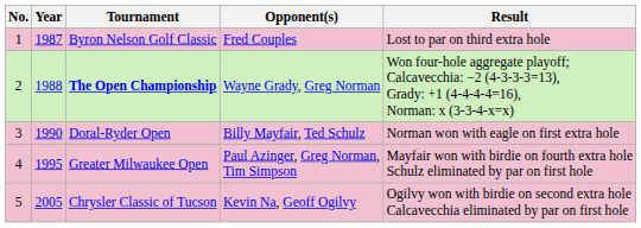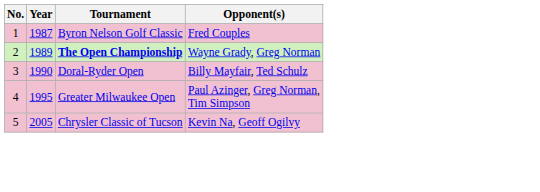- column: Result | Lost to par on third extra hole | Won four-hole aggregate playoff; Calcavecchia: −2 (4-3-3-3=13), Grady: +1 (4-4-4-4=16), Norman: x (3-3-4-x=x) | Norman won with eagle on first extra hole | Mayfair won with birdie on fourth extra hole Schulz eliminated by par on first hole | Ogilvy won with birdie on second extra hole Calcavecchia eliminated by par on first hole
The Open Championship | Year: 1988 -> 1989
